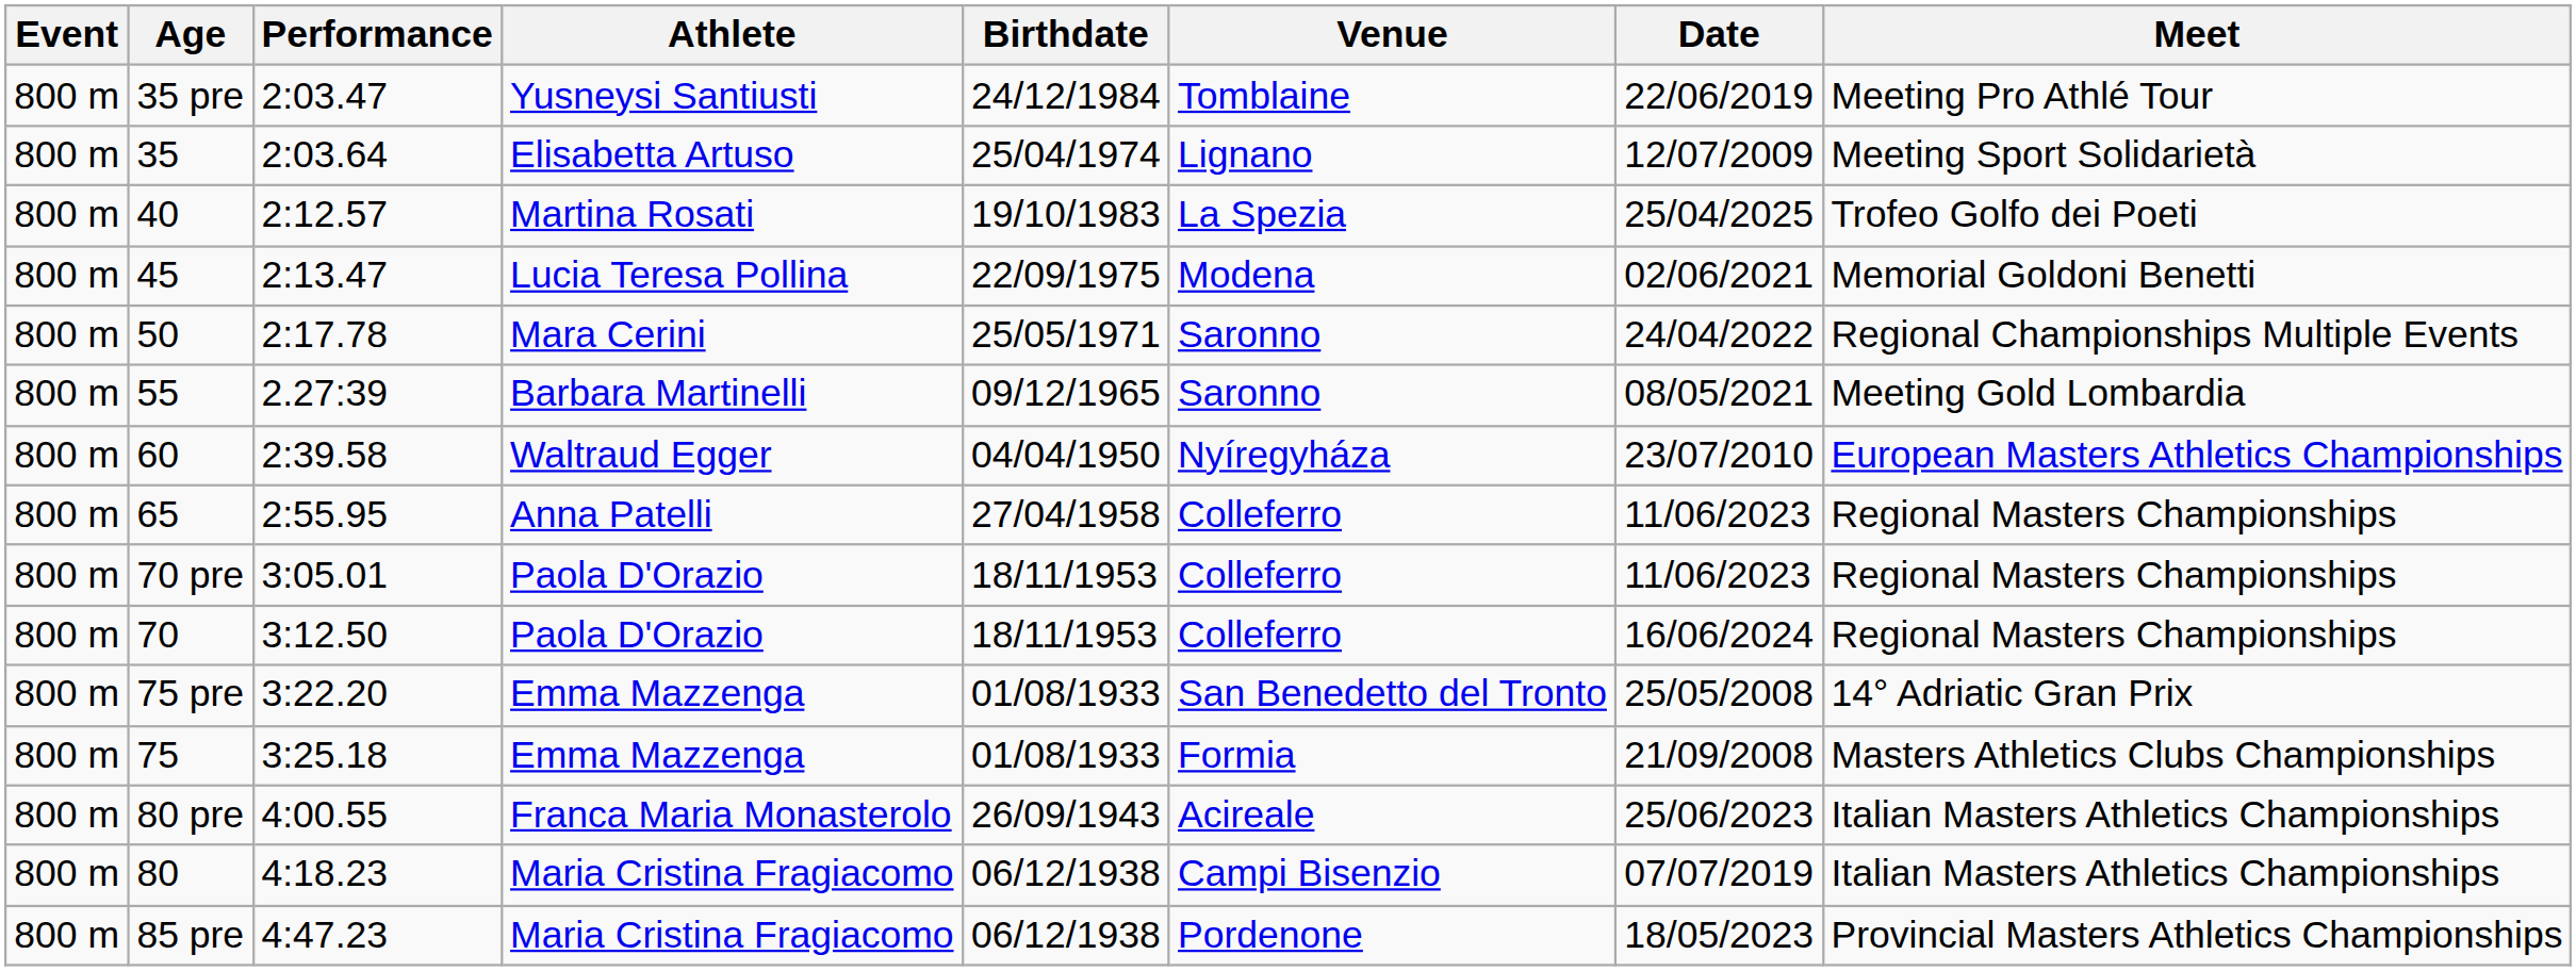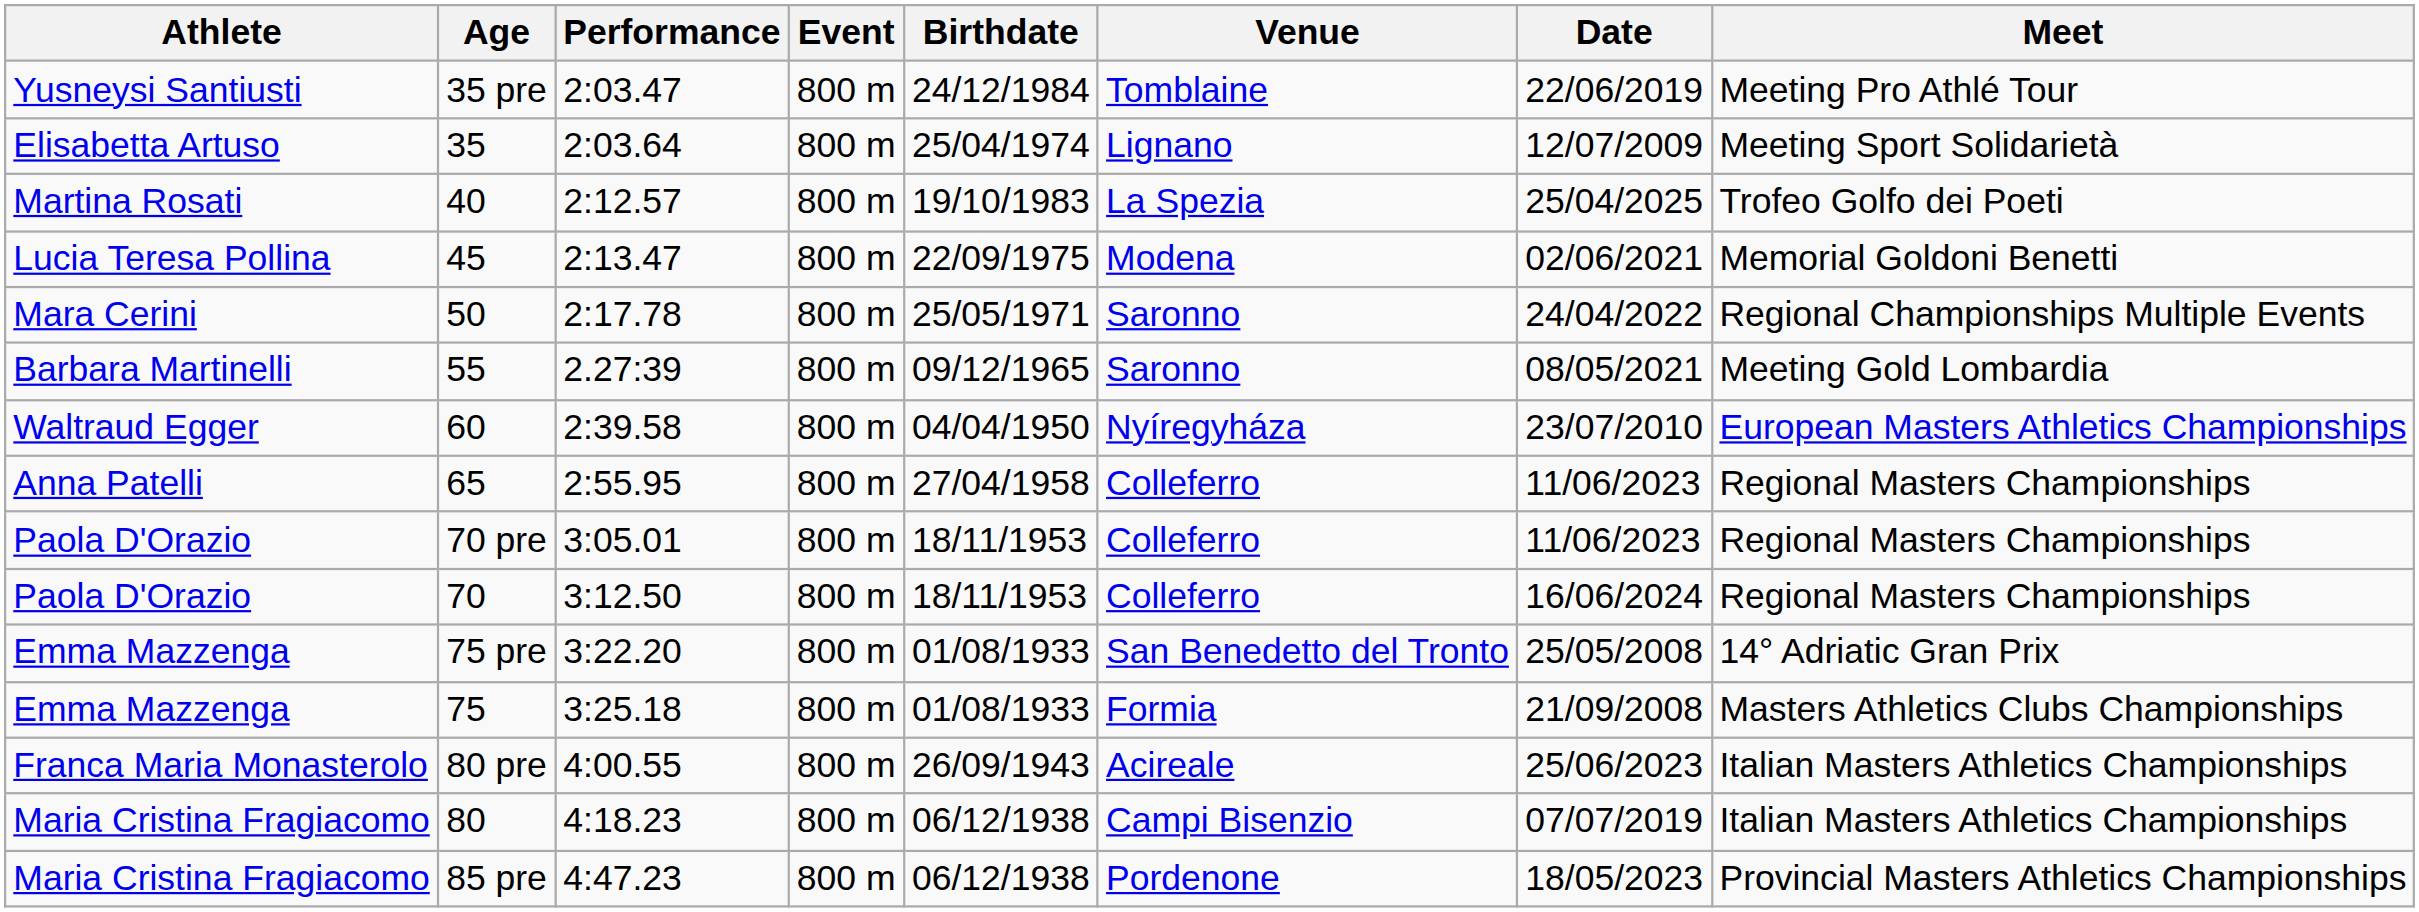columns swapped: Event <-> Athlete
